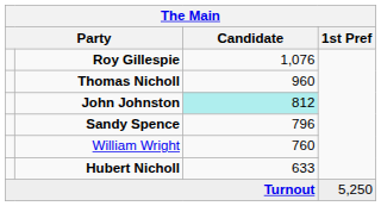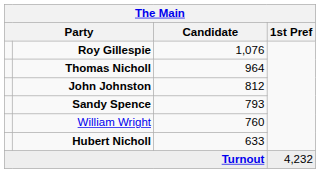Thomas Nicholl | Candidate: 960 -> 964
John Johnston | Candidate: paleturquoise background -> no background
Sandy Spence | Candidate: 796 -> 793
Turnout | 1st Pref: 5,250 -> 4,232
